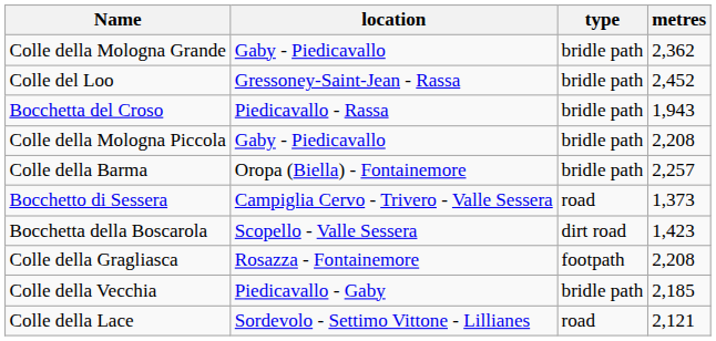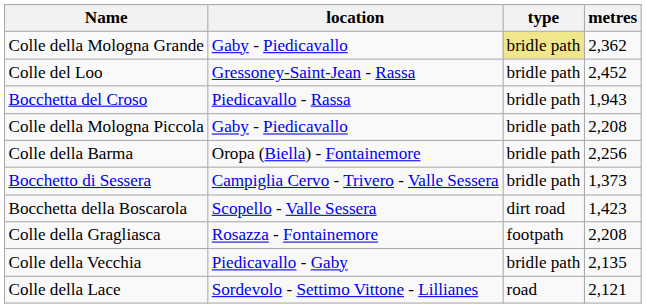Colle della Mologna Grande | type: no background -> khaki background
Colle della Barma | metres: 2,257 -> 2,256
Bocchetto di Sessera | type: road -> bridle path
Colle della Vecchia | metres: 2,185 -> 2,135
